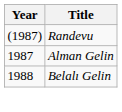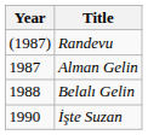+ row: 1990 | İşte Suzan
